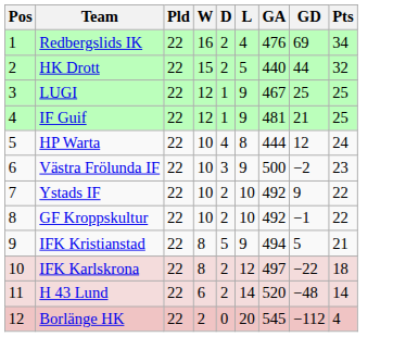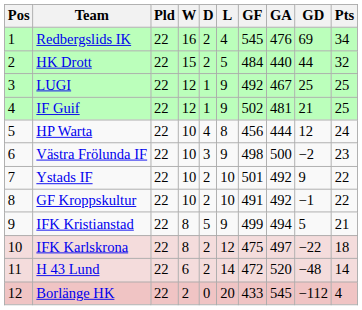+ column: GF | 545 | 484 | 492 | 502 | 456 | 498 | 501 | 491 | 499 | 475 | 472 | 433
